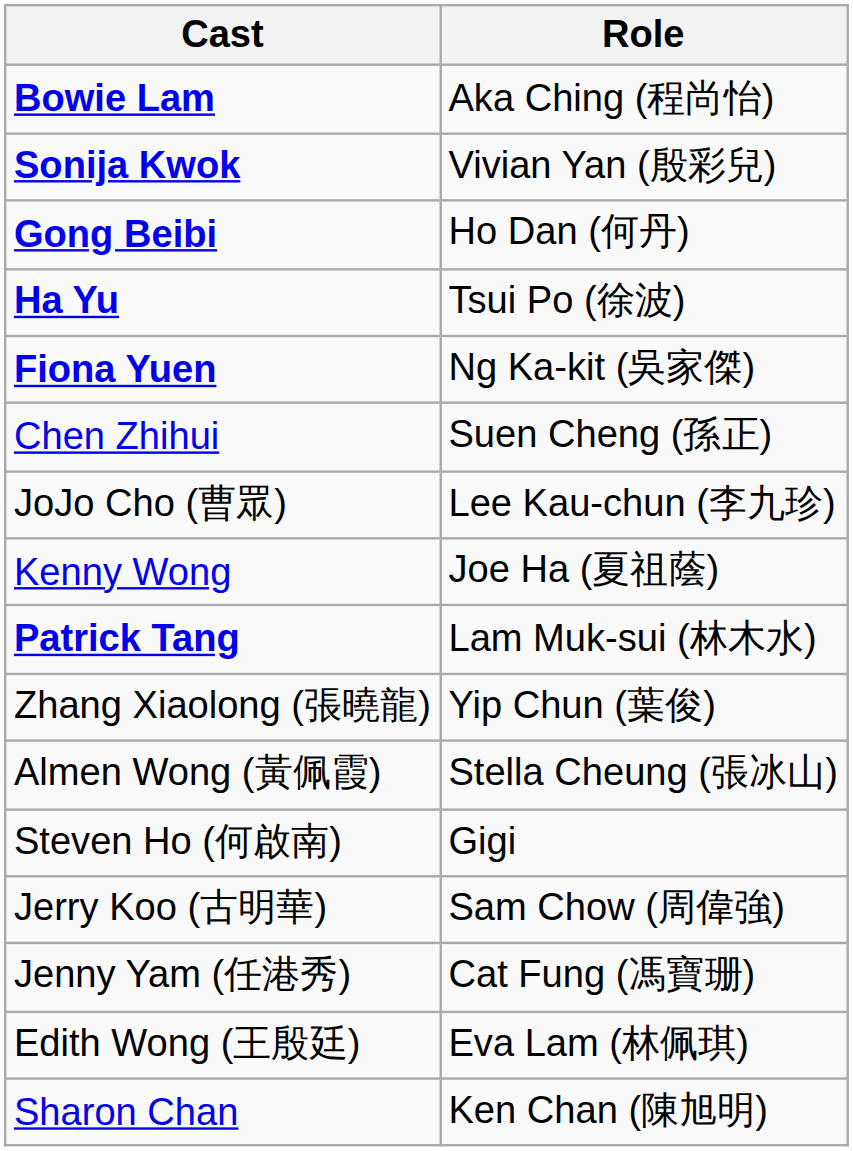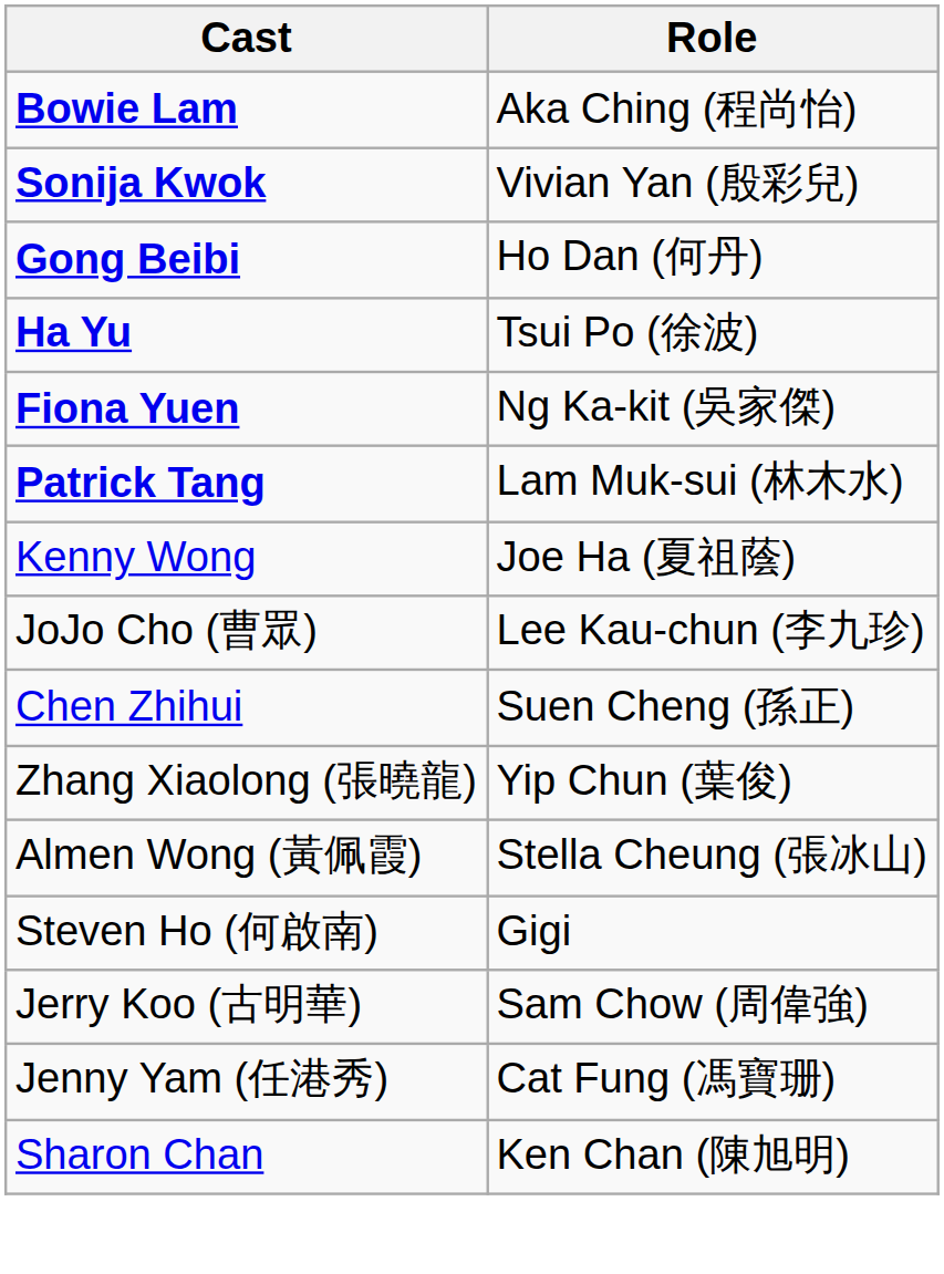rows swapped: Patrick Tang <-> Chen Zhihui
rows swapped: JoJo Cho (曹眾) <-> Kenny Wong
- row: Edith Wong (王殷廷) | Eva Lam (林佩琪)
